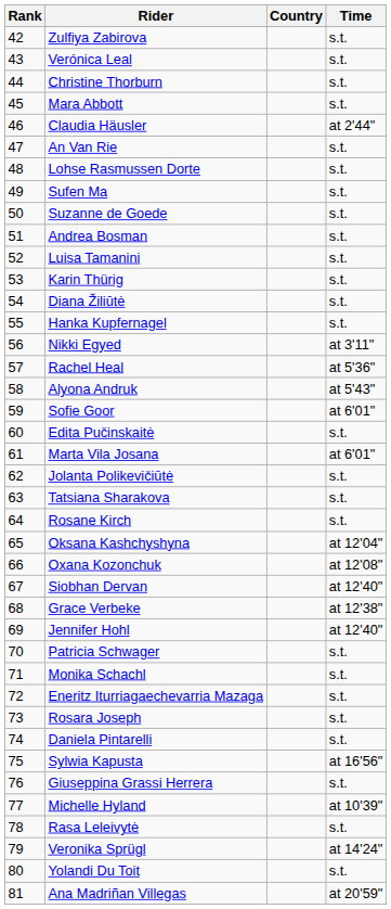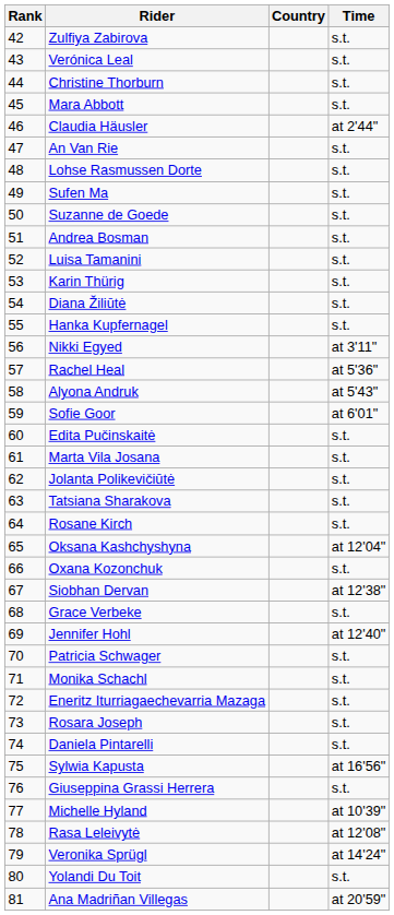Marta Vila Josana | Time: at 6'01" -> s.t.
Oxana Kozonchuk | Time: at 12'08" -> s.t.
Siobhan Dervan | Time: at 12'40" -> at 12'38"
Grace Verbeke | Time: at 12'38" -> s.t.
Rasa Leleivytė | Time: s.t. -> at 12'08"
